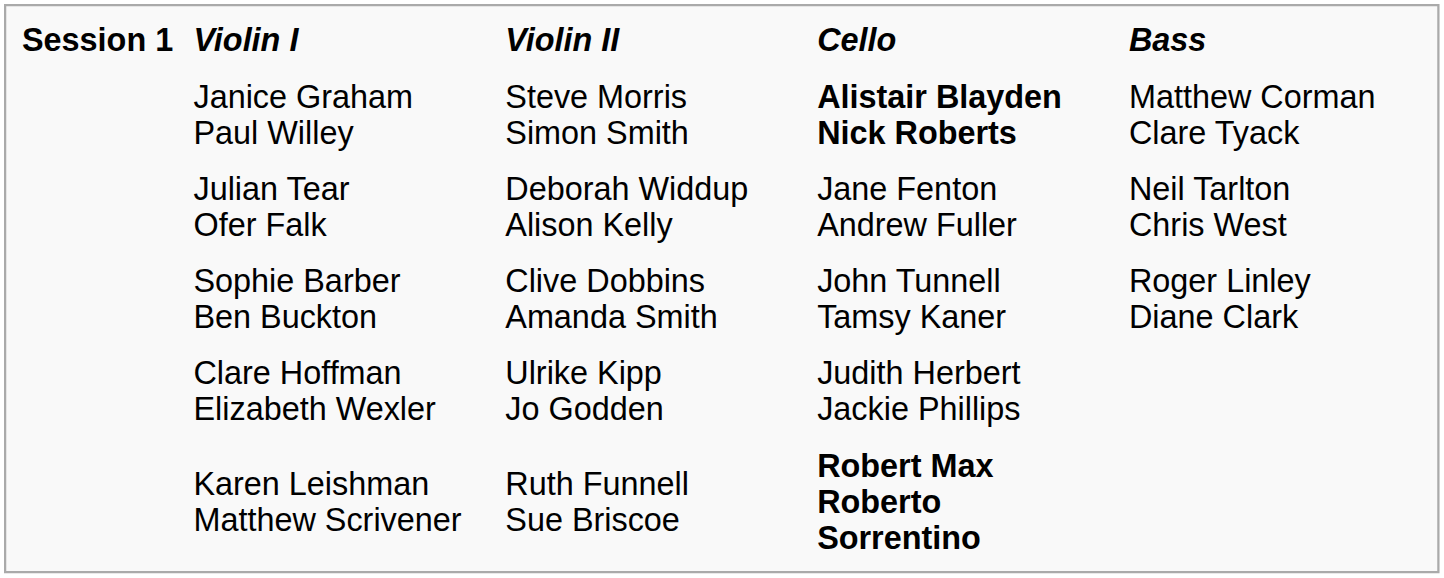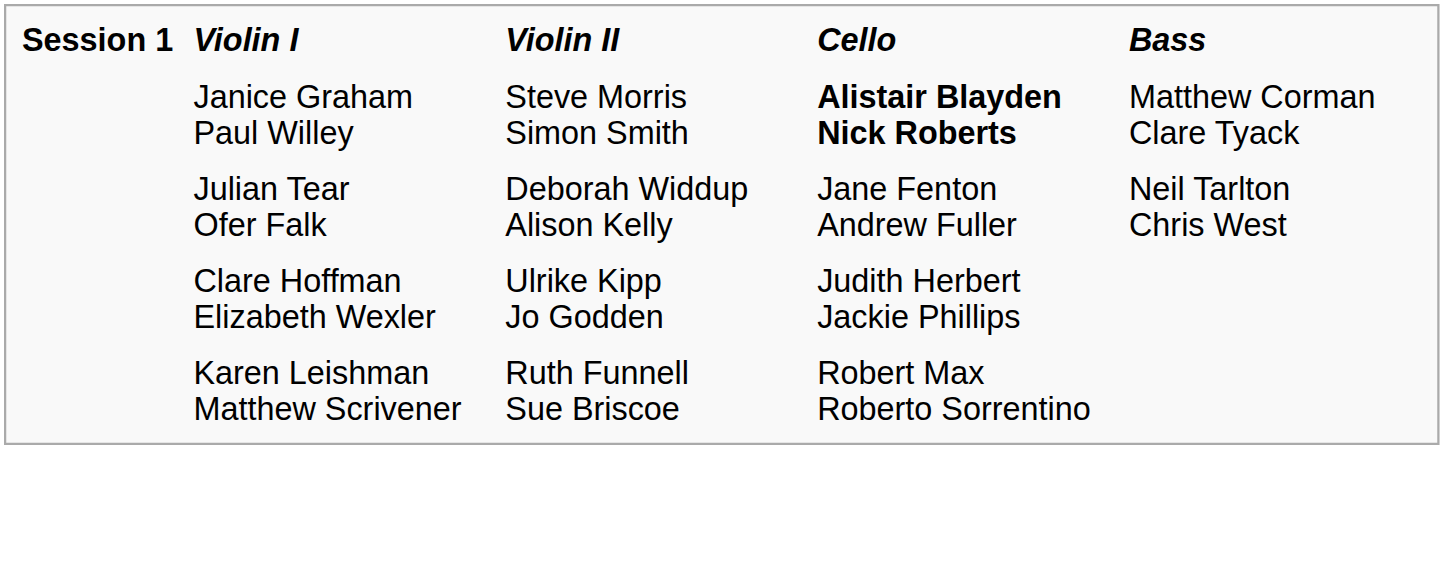- row: Sophie Barber Ben Buckton | Clive Dobbins Amanda Smith | John Tunnell Tamsy Kaner | Roger Linley Diane Clark
Karen Leishman Matthew Scrivener | Cello: bold -> normal
